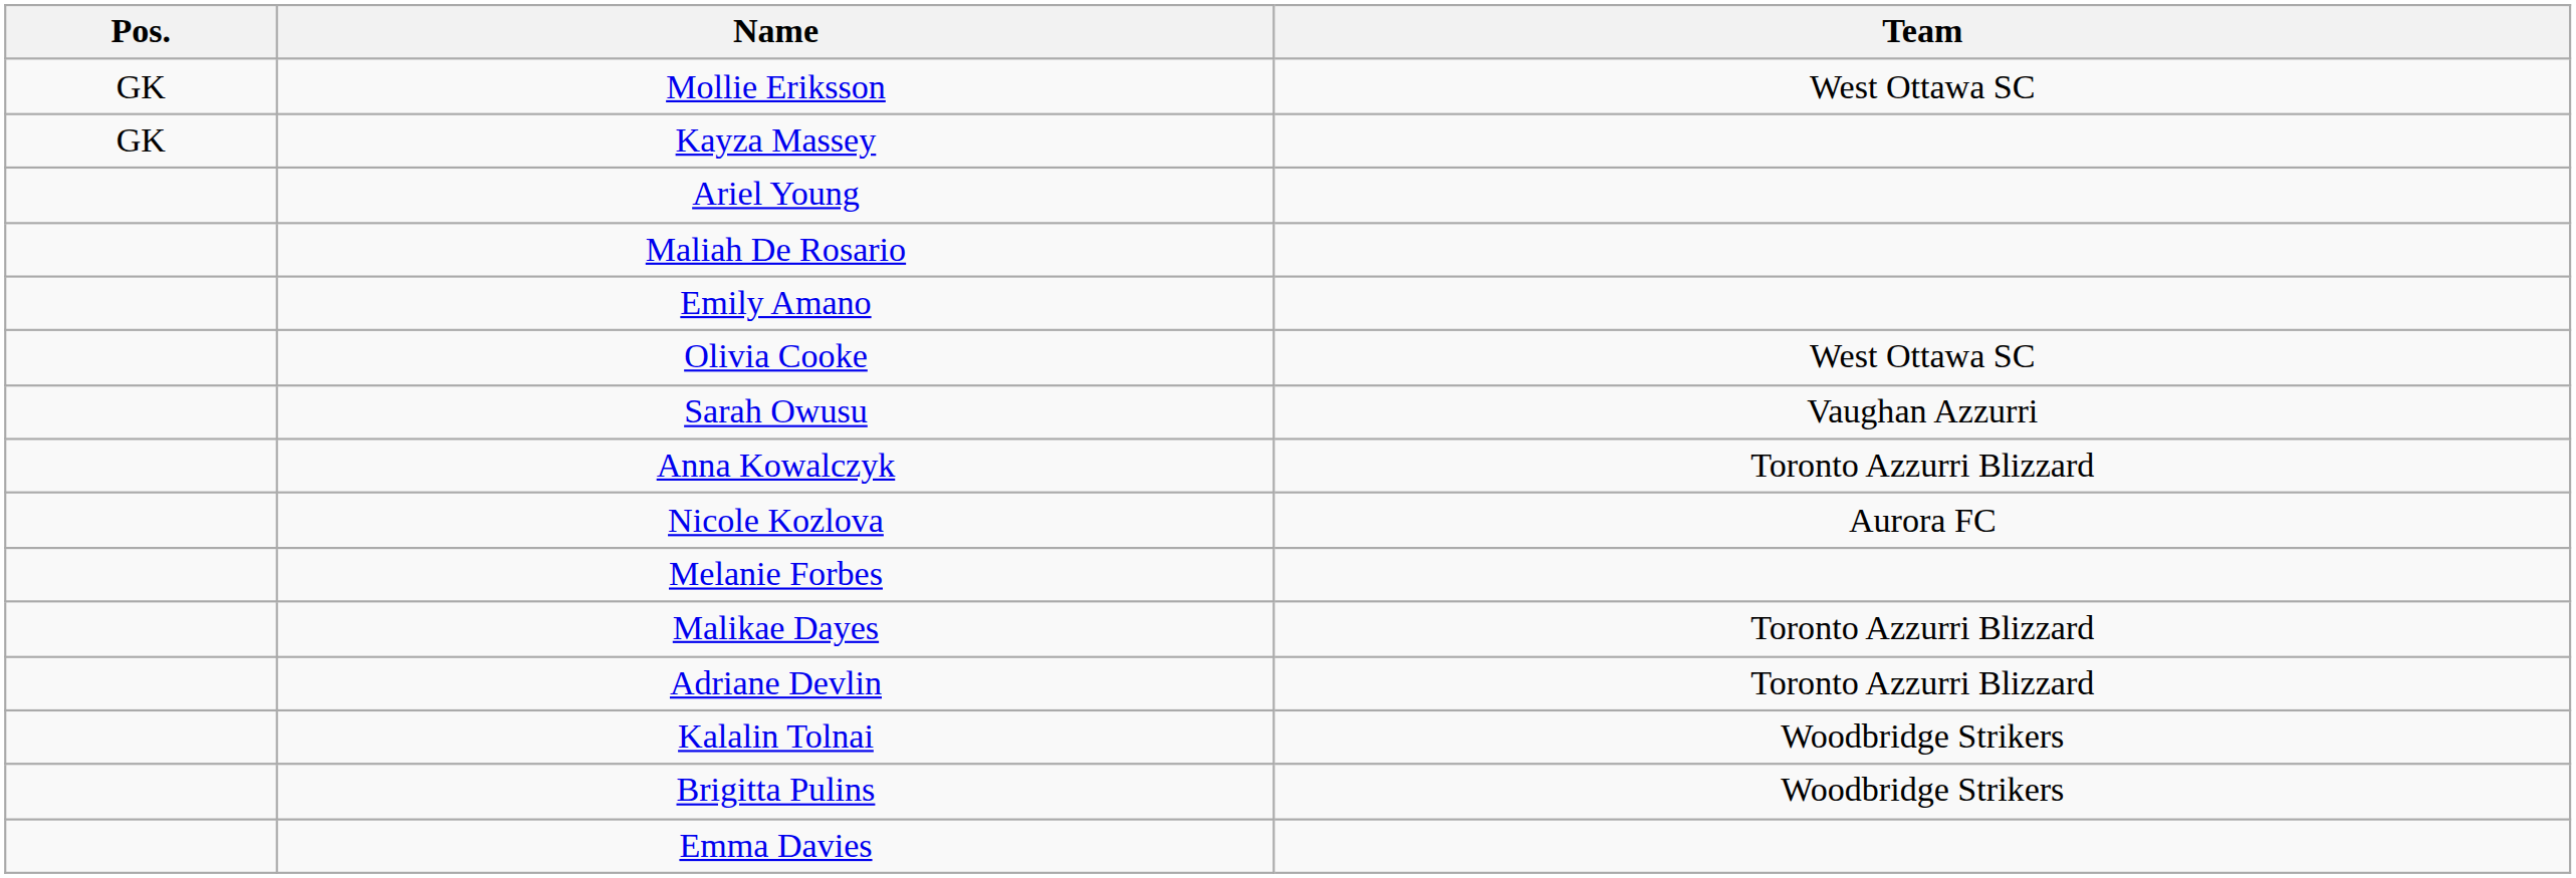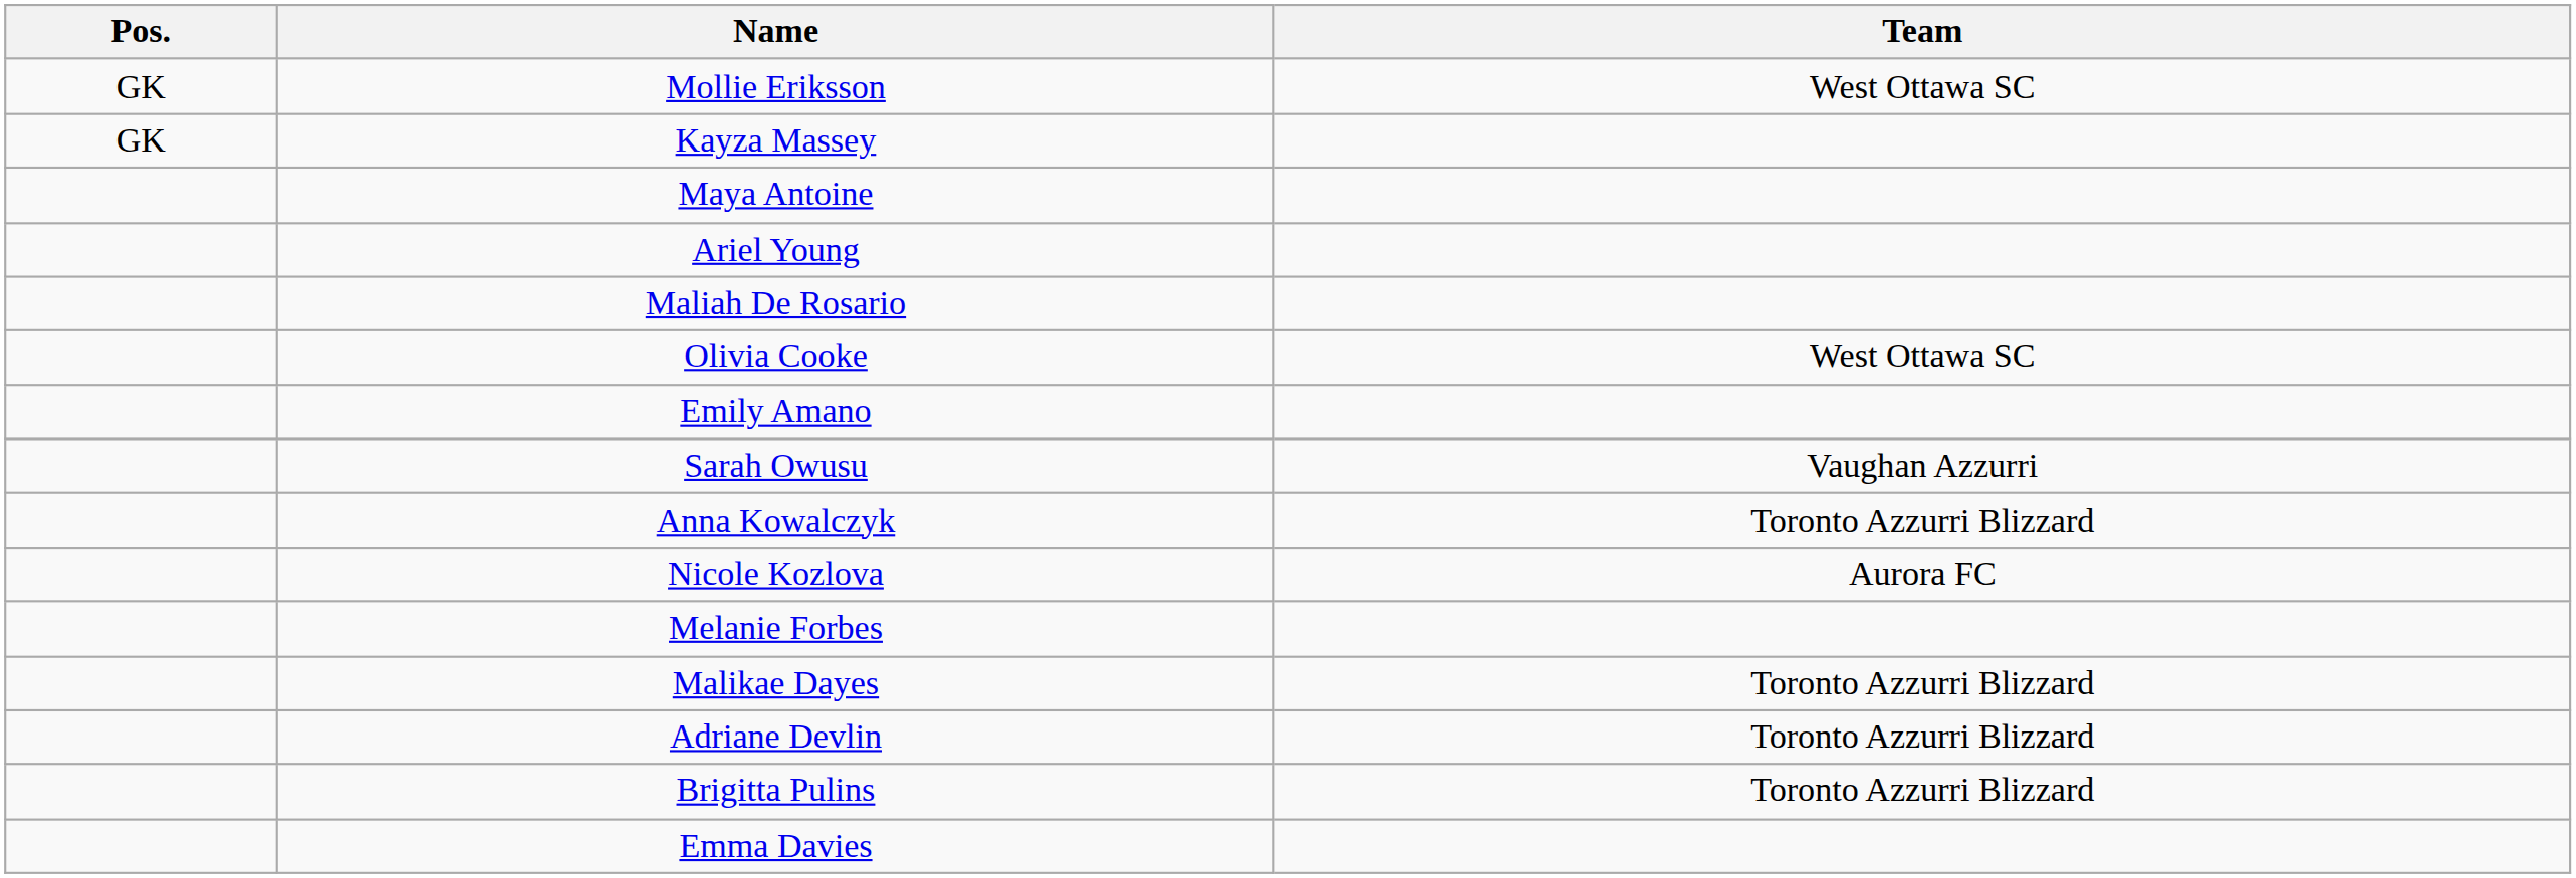+ row: Maya Antoine
rows swapped: Emily Amano <-> Olivia Cooke
- row: Kalalin Tolnai | Woodbridge Strikers
Brigitta Pulins | Team: Woodbridge Strikers -> Toronto Azzurri Blizzard
